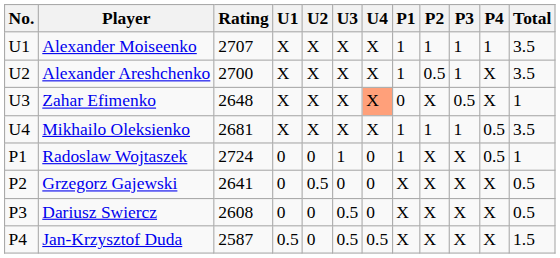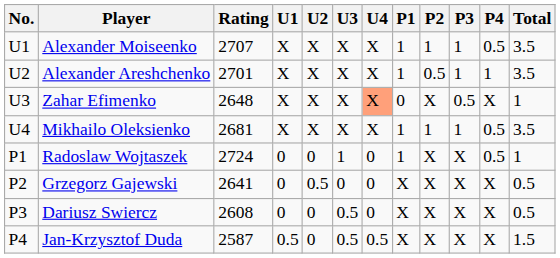Alexander Moiseenko | P4: 1 -> 0.5
Alexander Areshchenko | Rating: 2700 -> 2701
Alexander Areshchenko | P4: X -> 1
